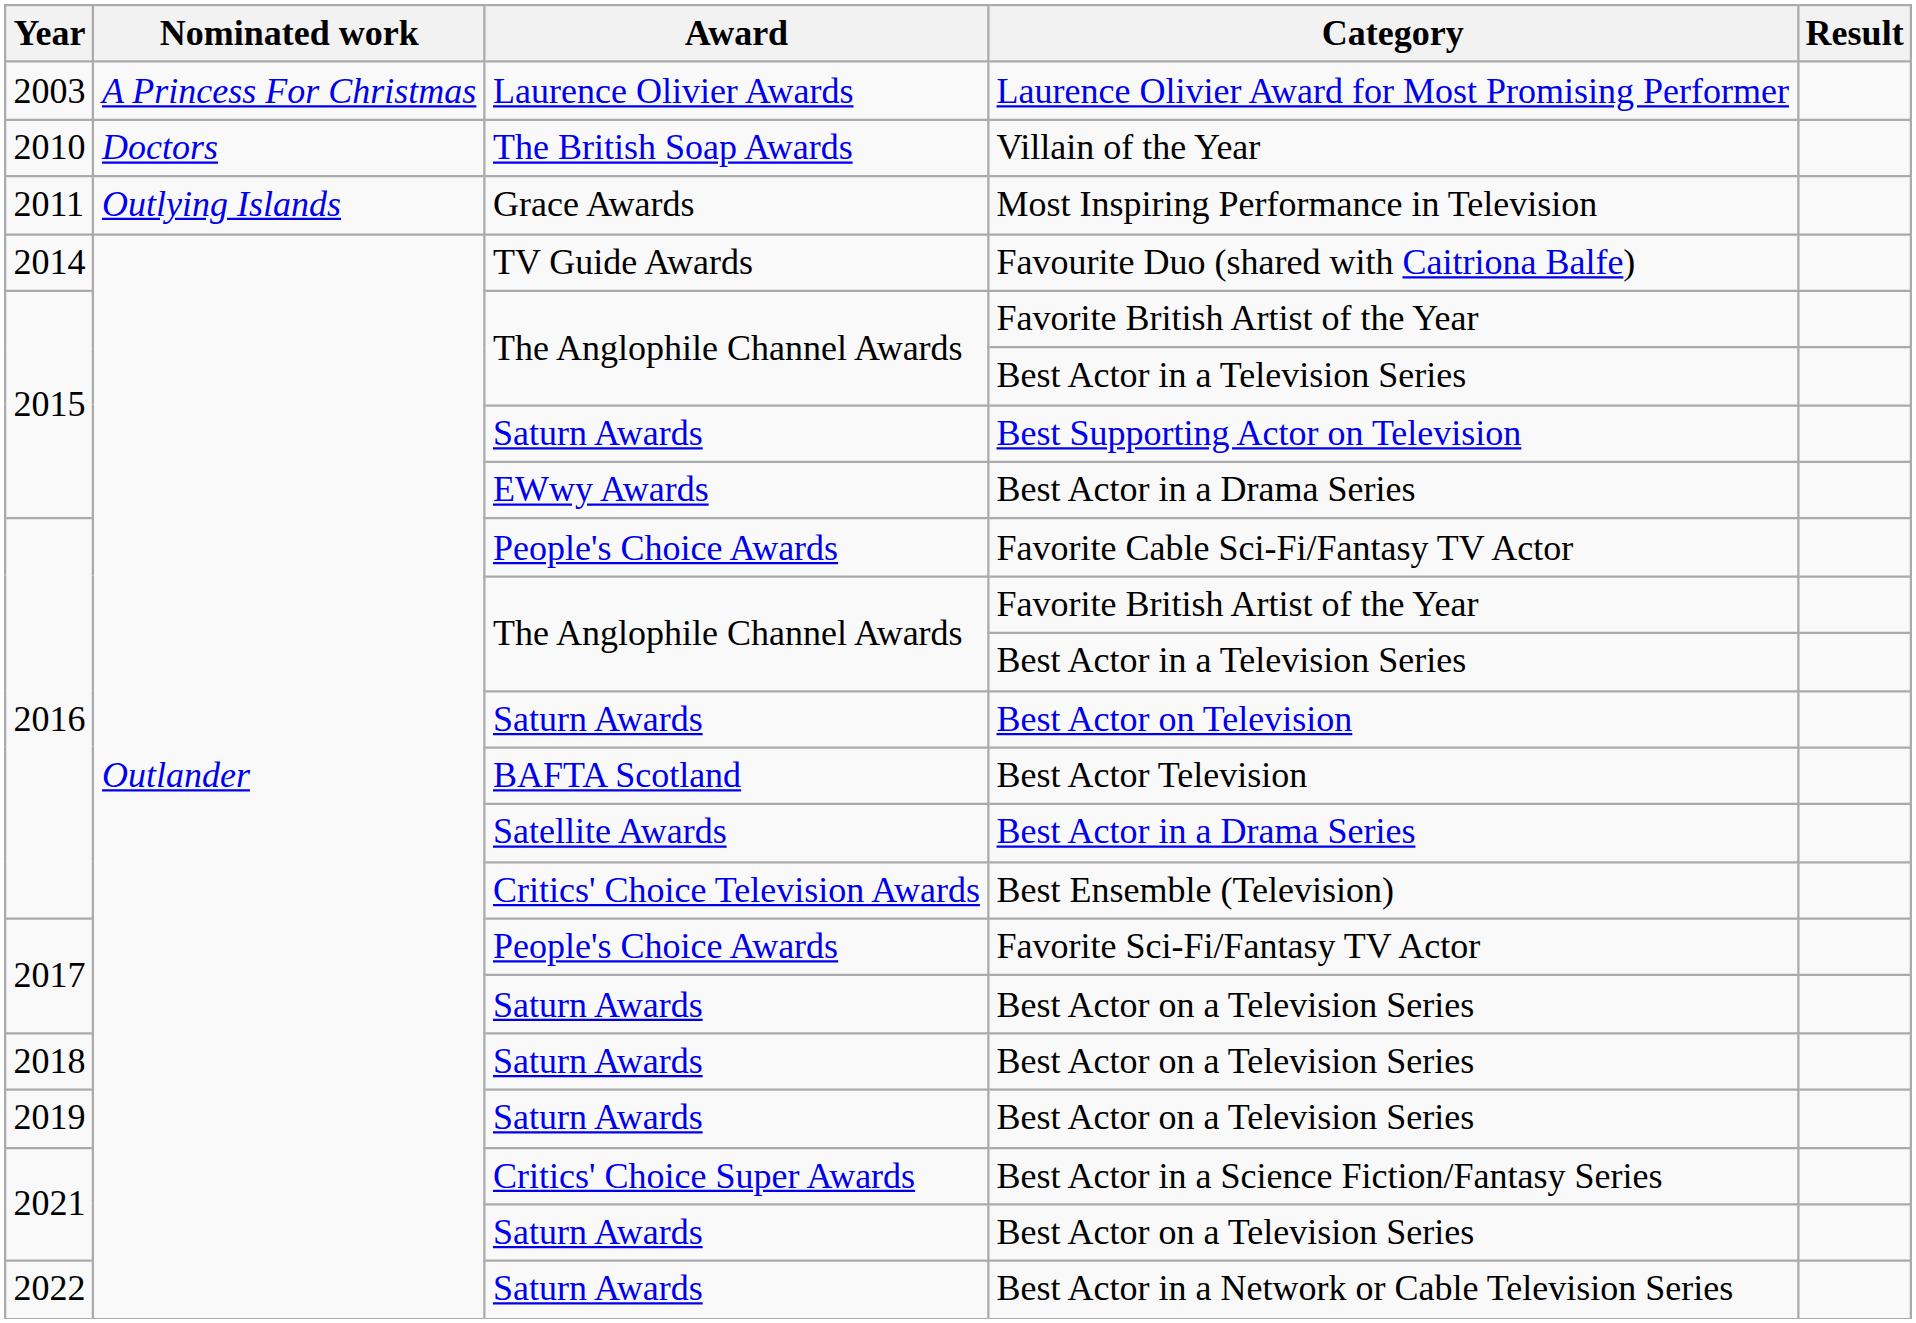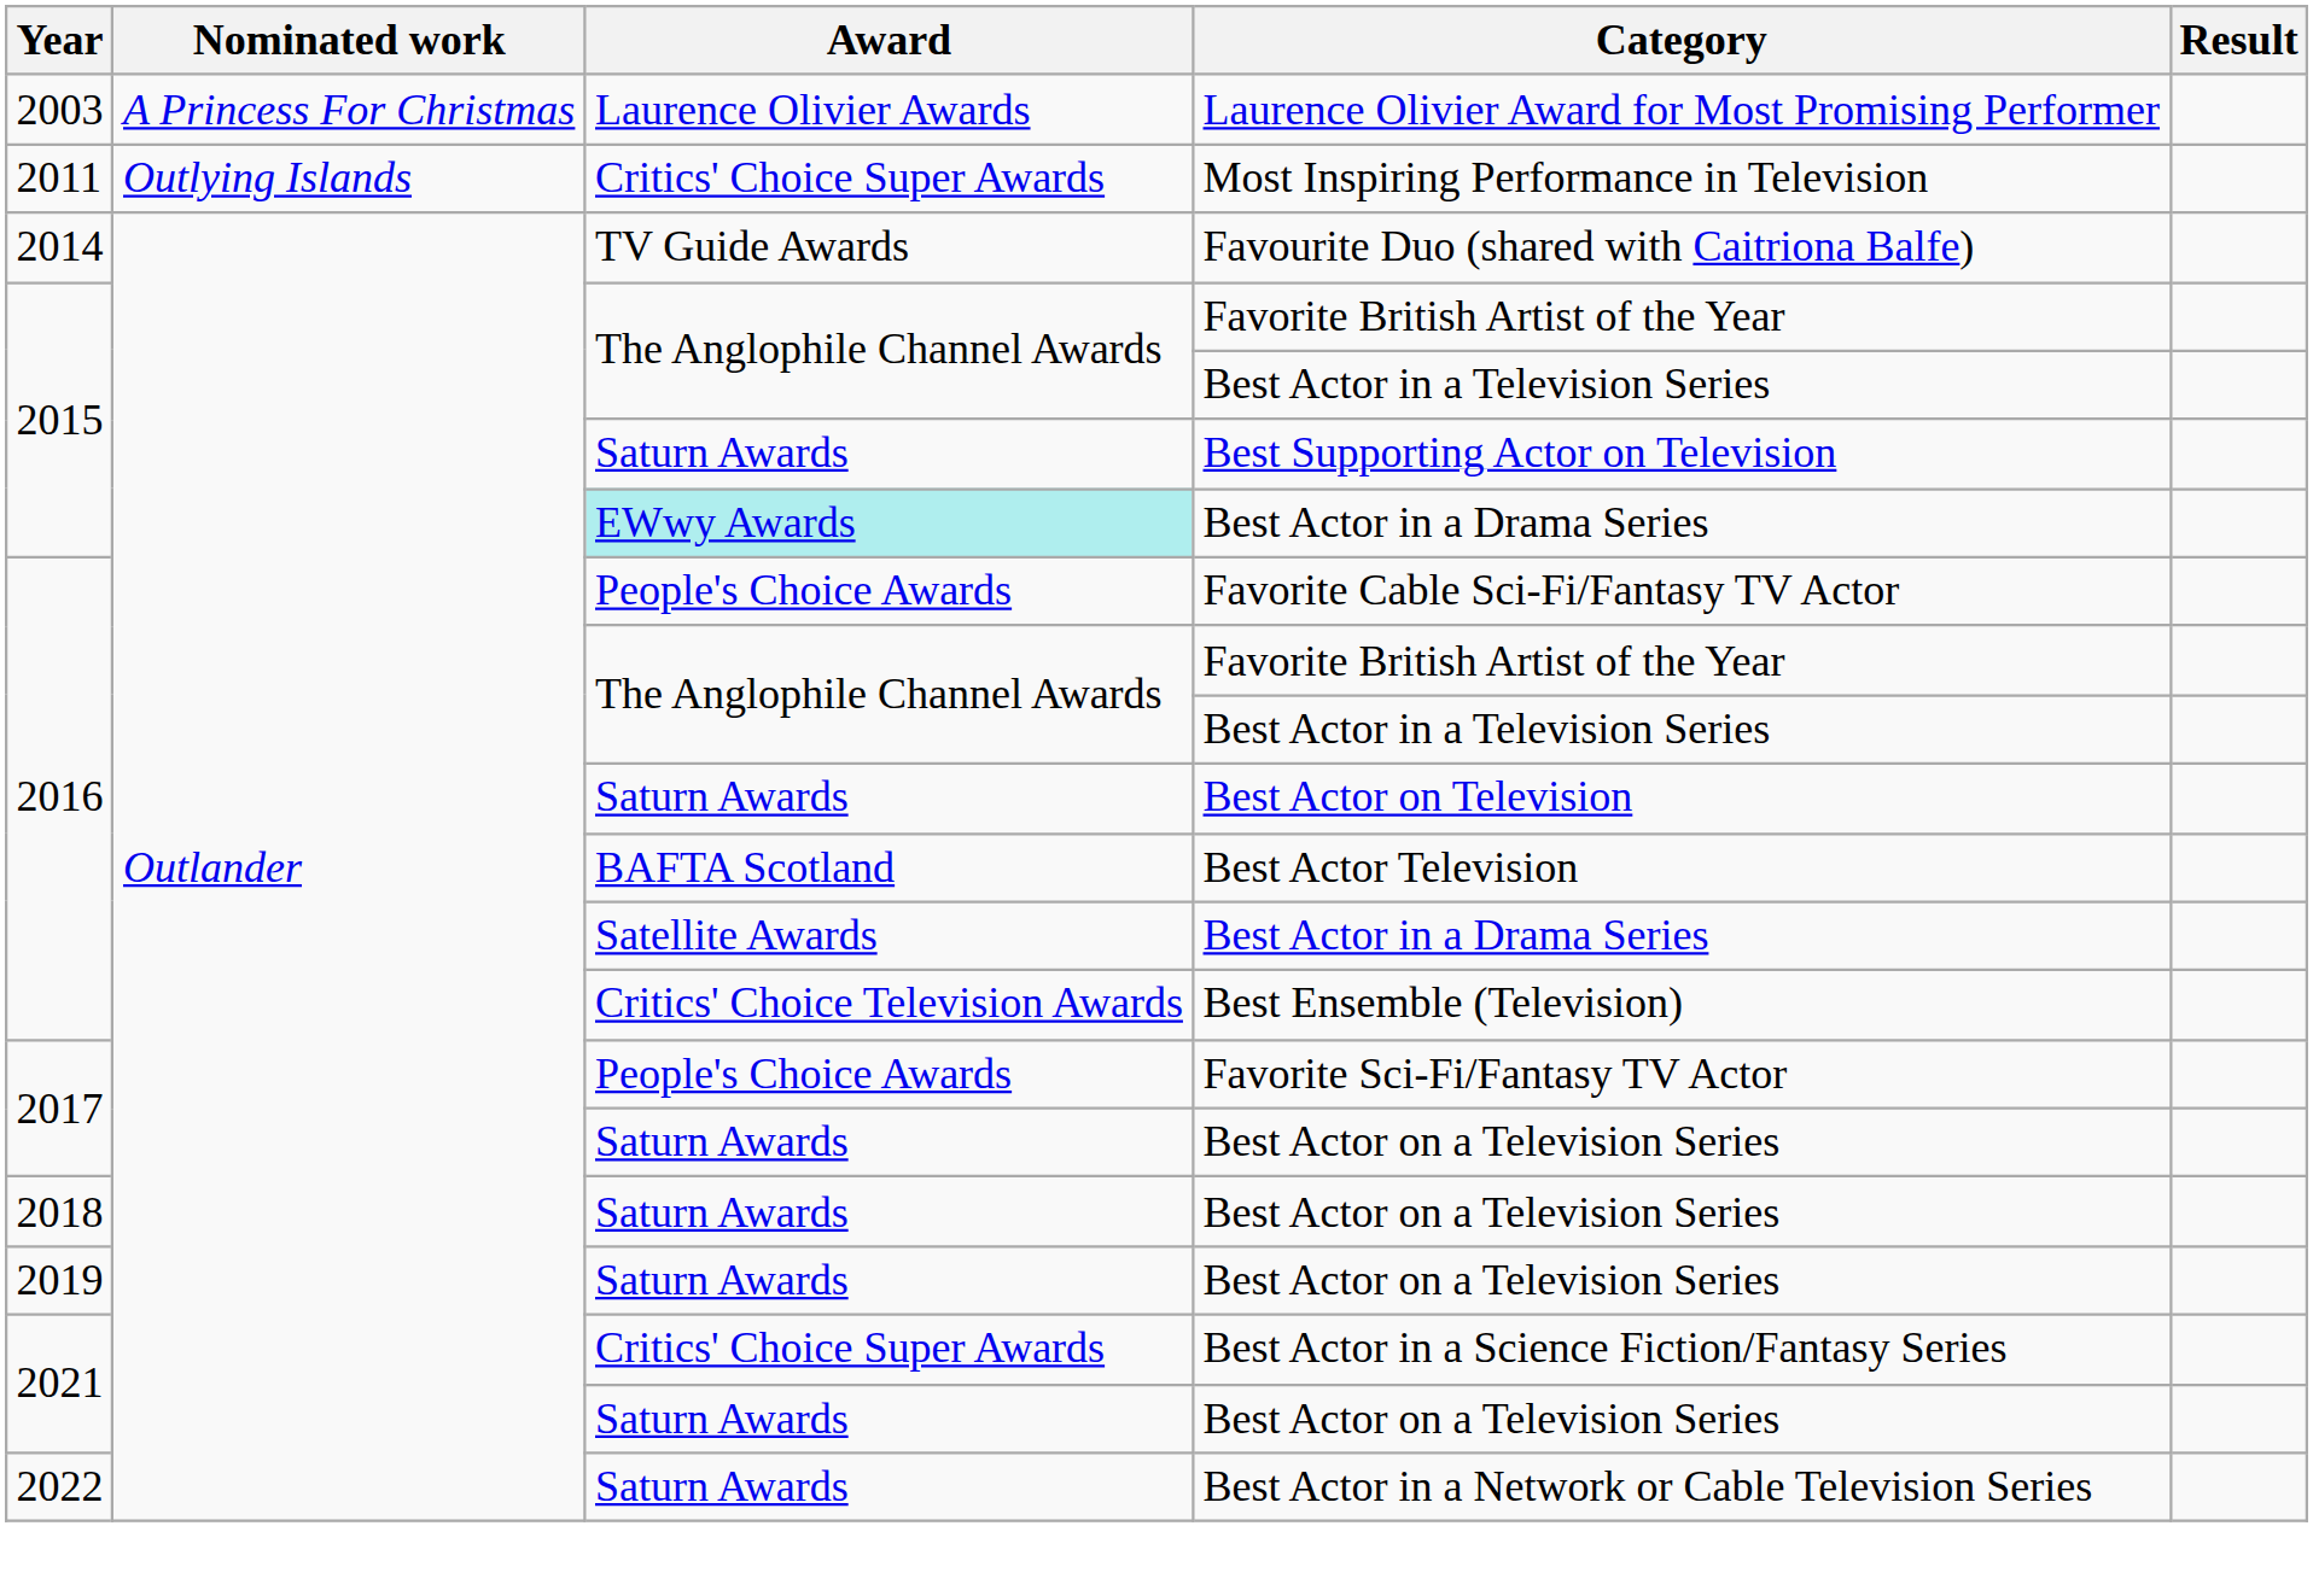- row: 2010 | Doctors | The British Soap Awards | Villain of the Year
Most Inspiring Performance in Television | Award: Grace Awards -> Critics' Choice Super Awards
2015 / Best Actor in a Drama Series | Award: no background -> paleturquoise background
